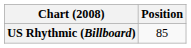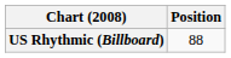US Rhythmic (Billboard) | Position: 85 -> 88
